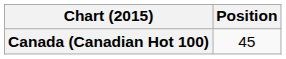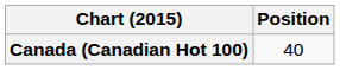Canada (Canadian Hot 100) | Position: 45 -> 40
